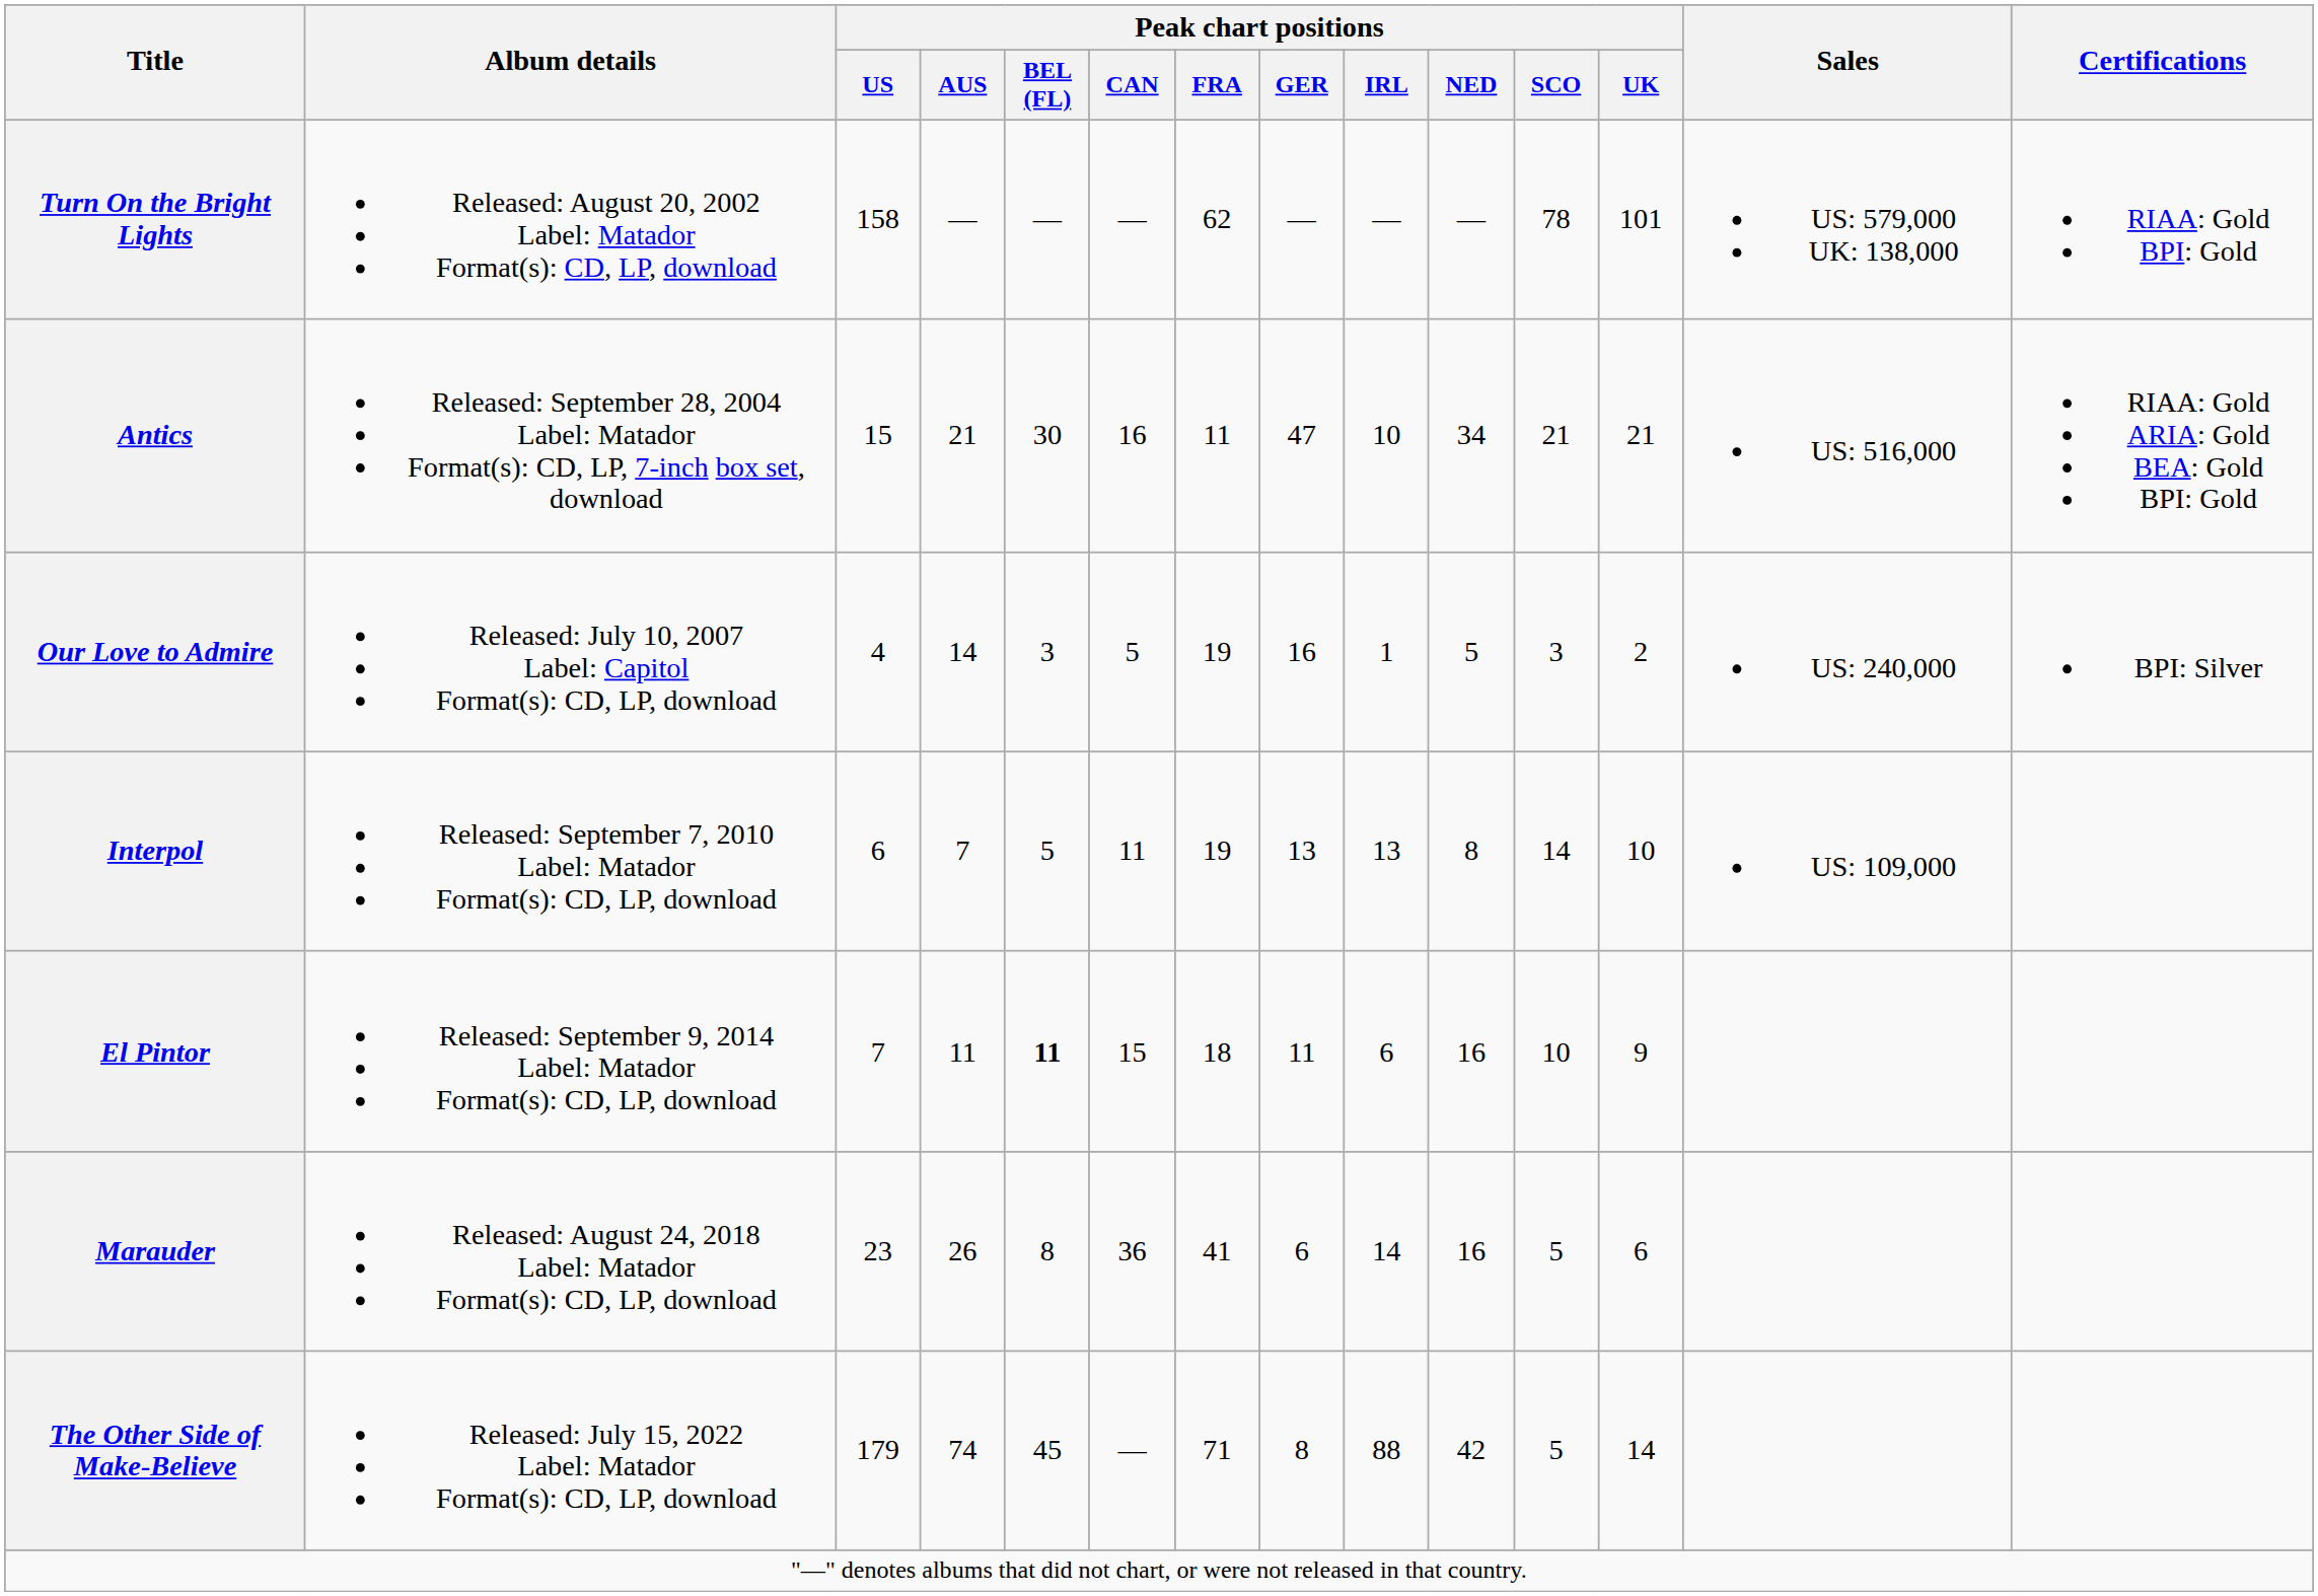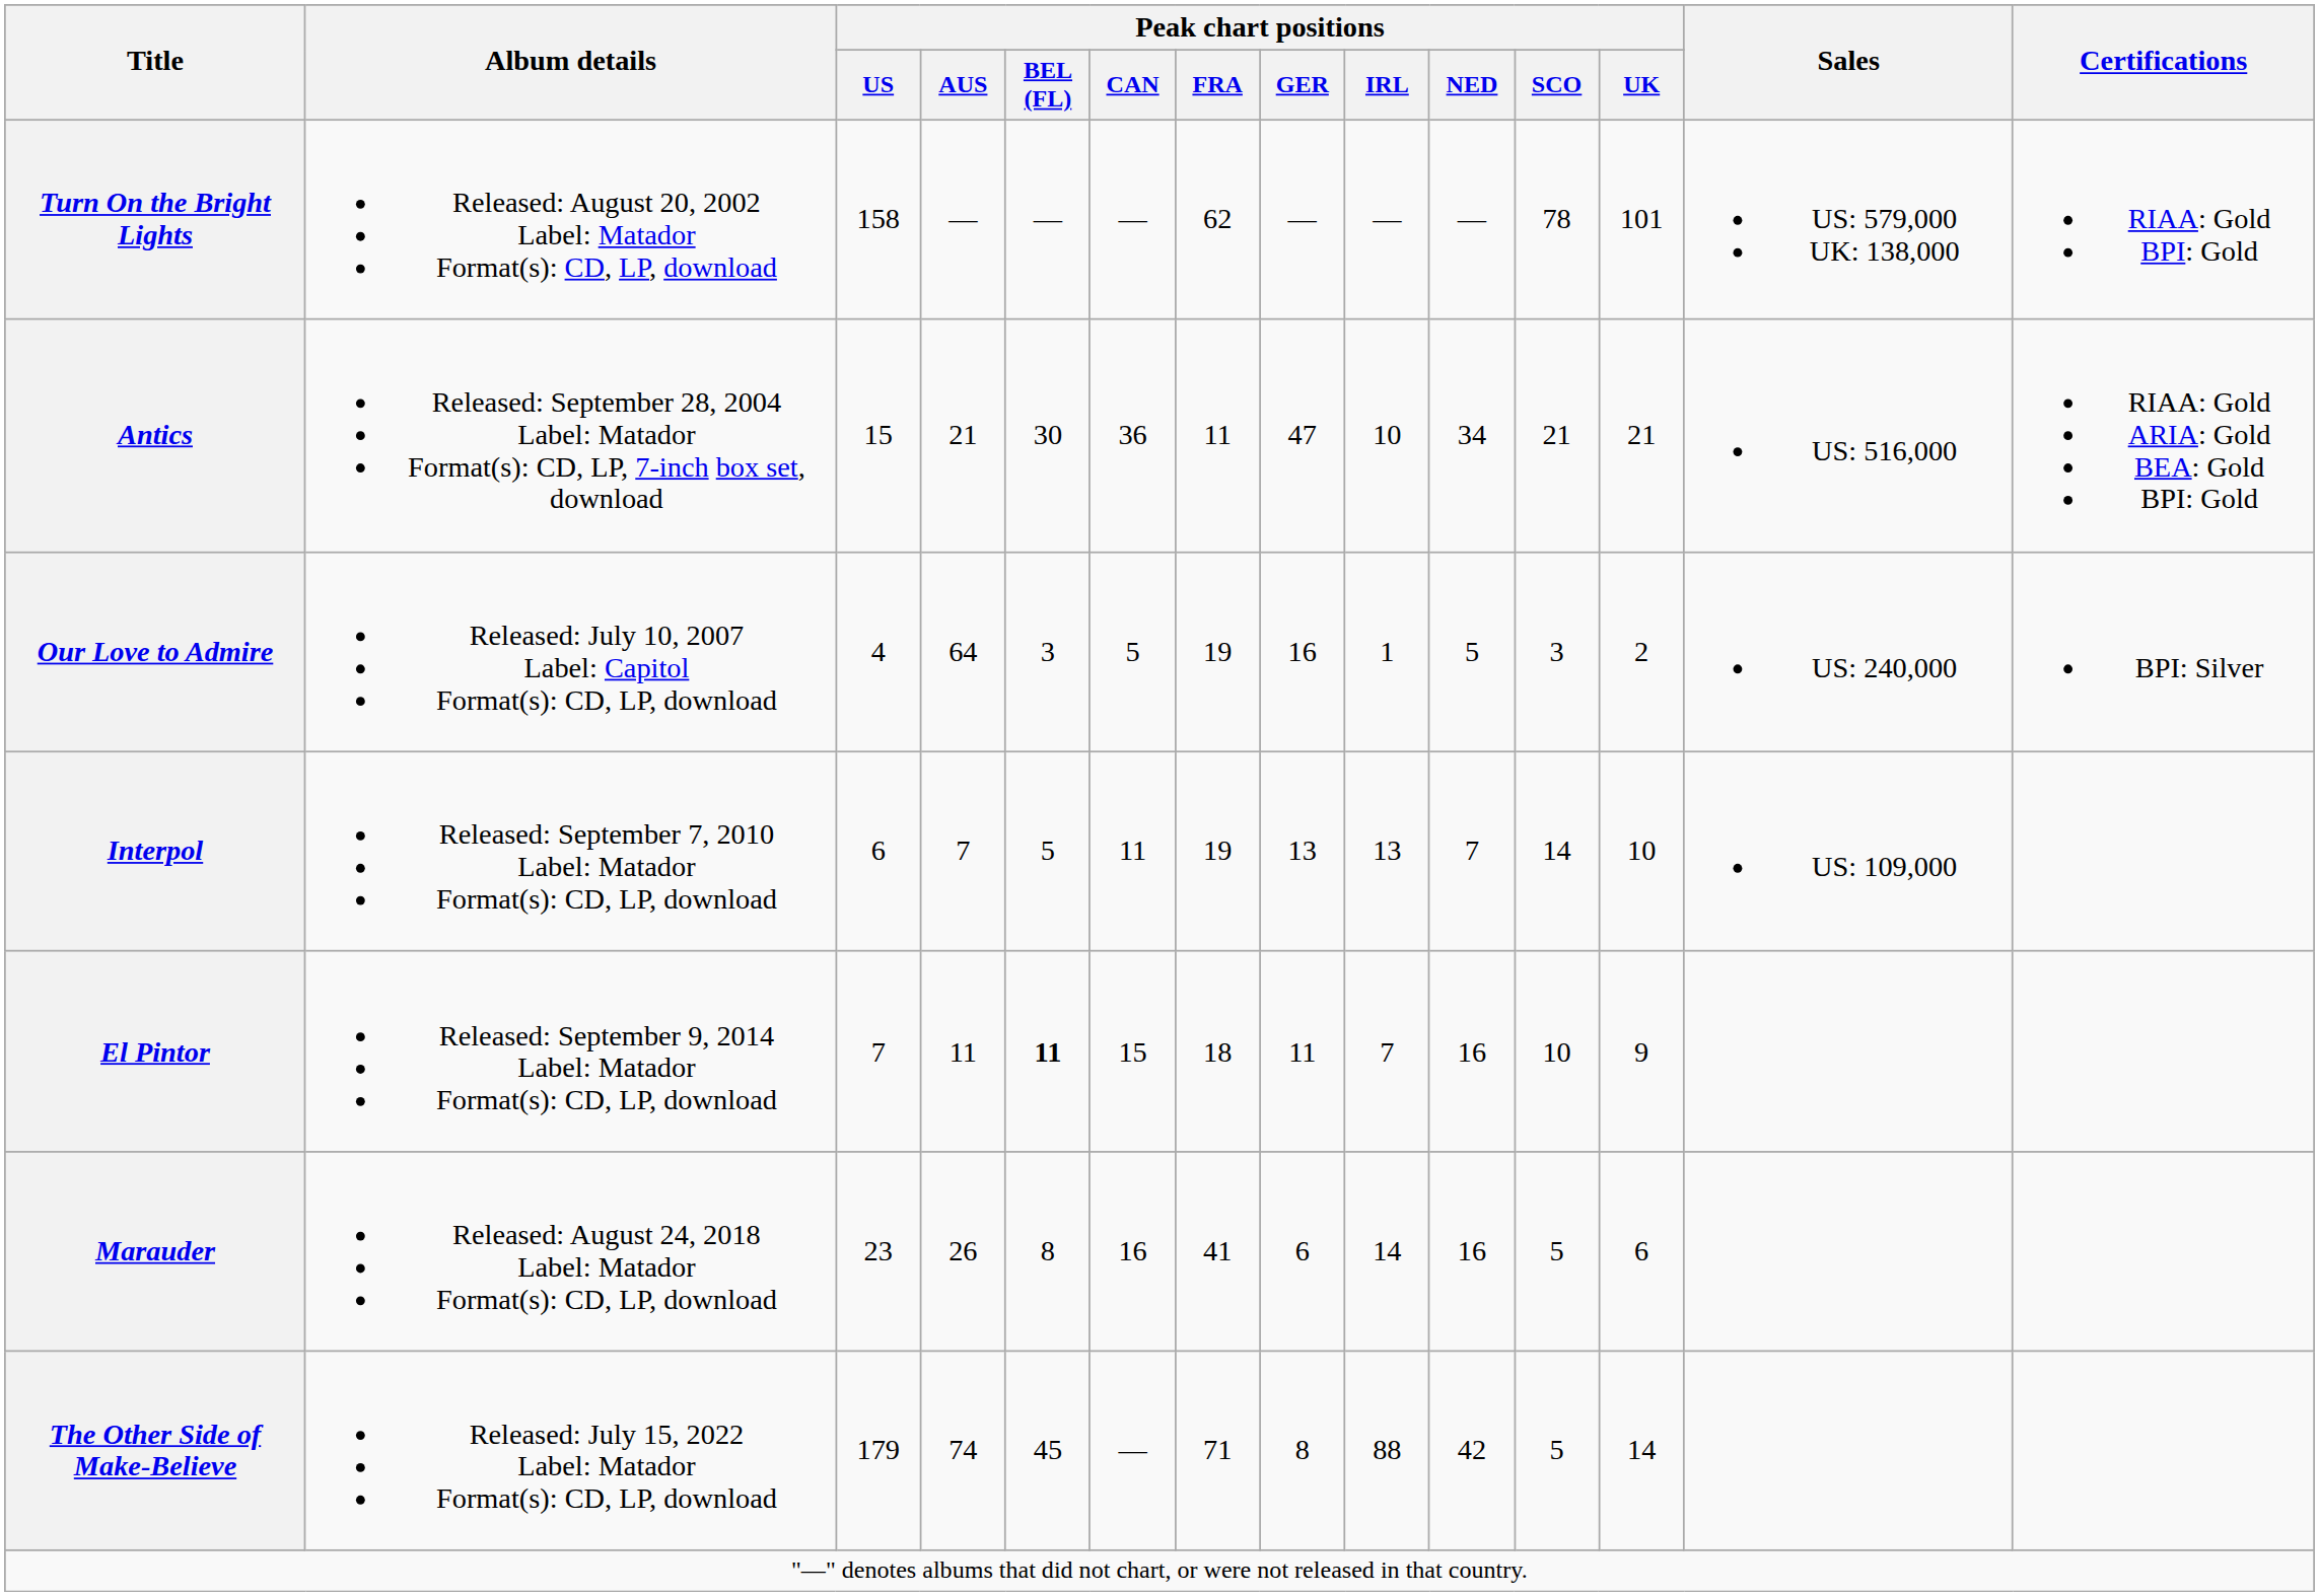Antics | Peak chart positions / CAN: 16 -> 36
Our Love to Admire | Peak chart positions / AUS: 14 -> 64
Interpol | Peak chart positions / NED: 8 -> 7
El Pintor | Peak chart positions / IRL: 6 -> 7
Marauder | Peak chart positions / CAN: 36 -> 16
